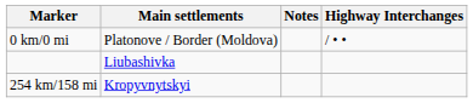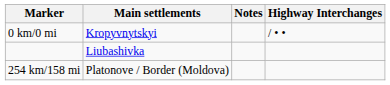0 km/0 mi | Main settlements: Platonove / Border (Moldova) -> Kropyvnytskyi
254 km/158 mi | Main settlements: Kropyvnytskyi -> Platonove / Border (Moldova)
